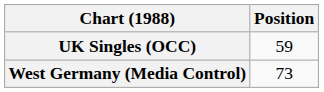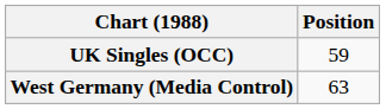West Germany (Media Control) | Position: 73 -> 63
